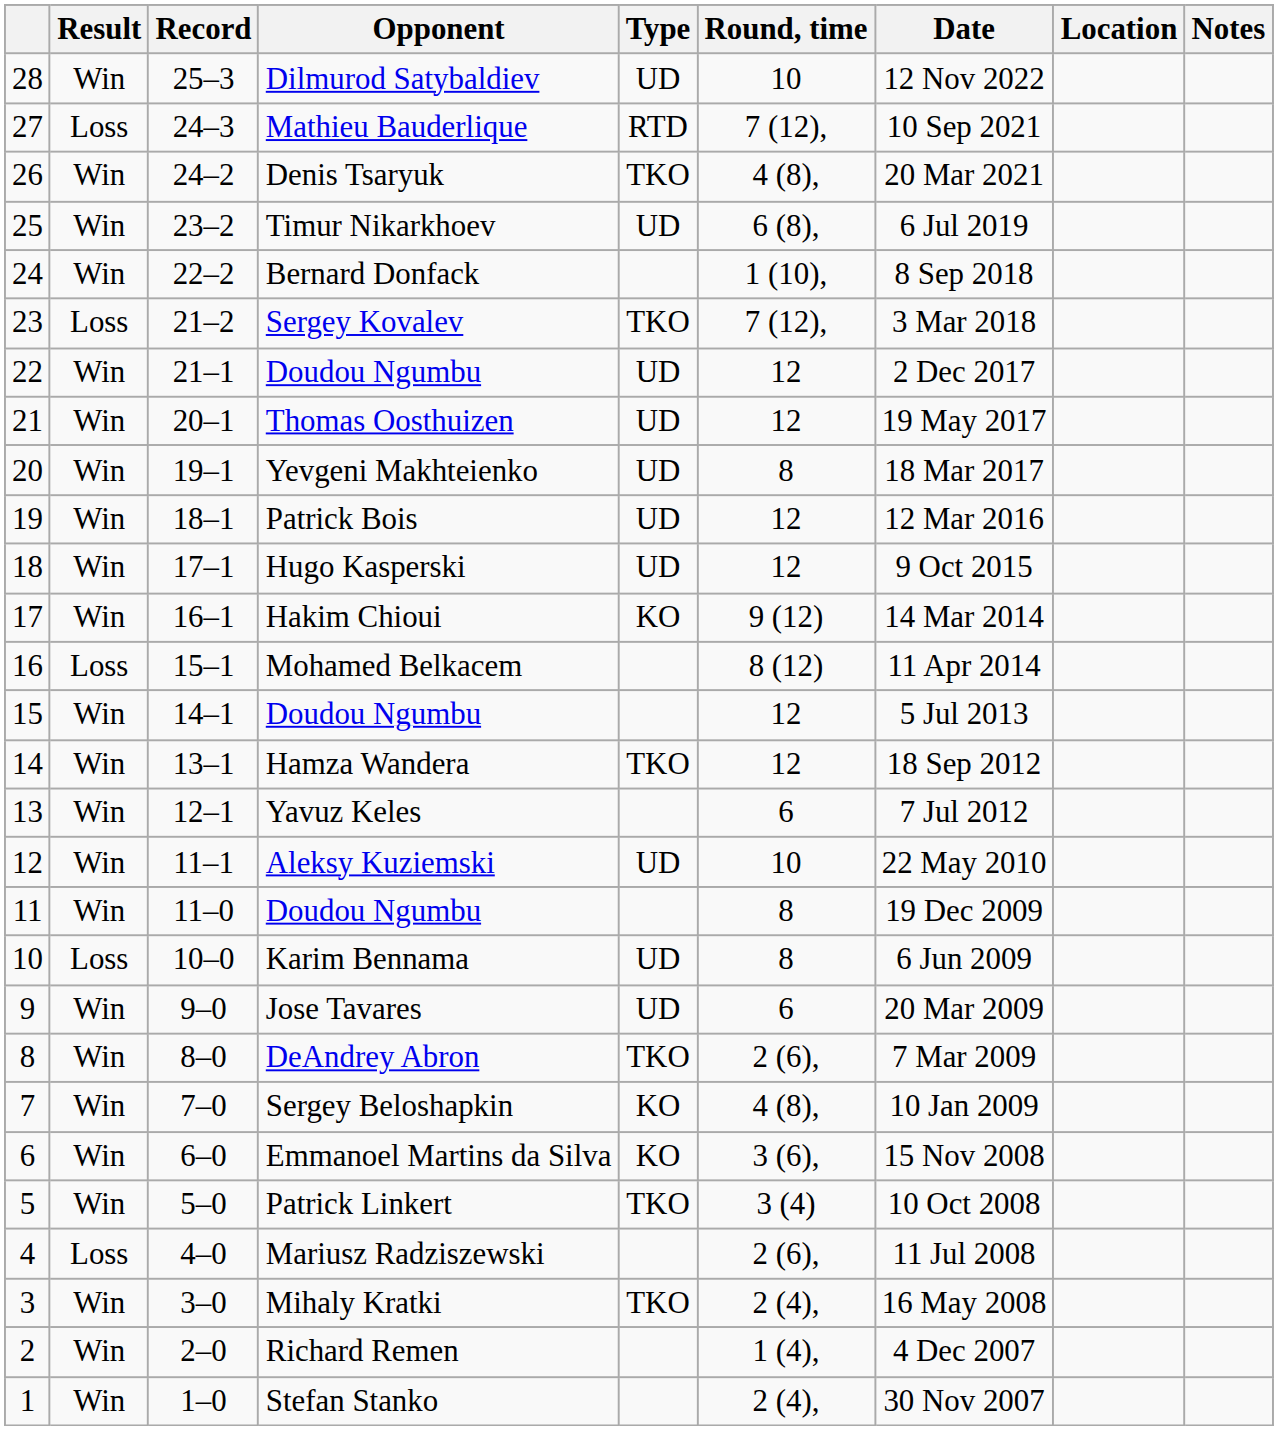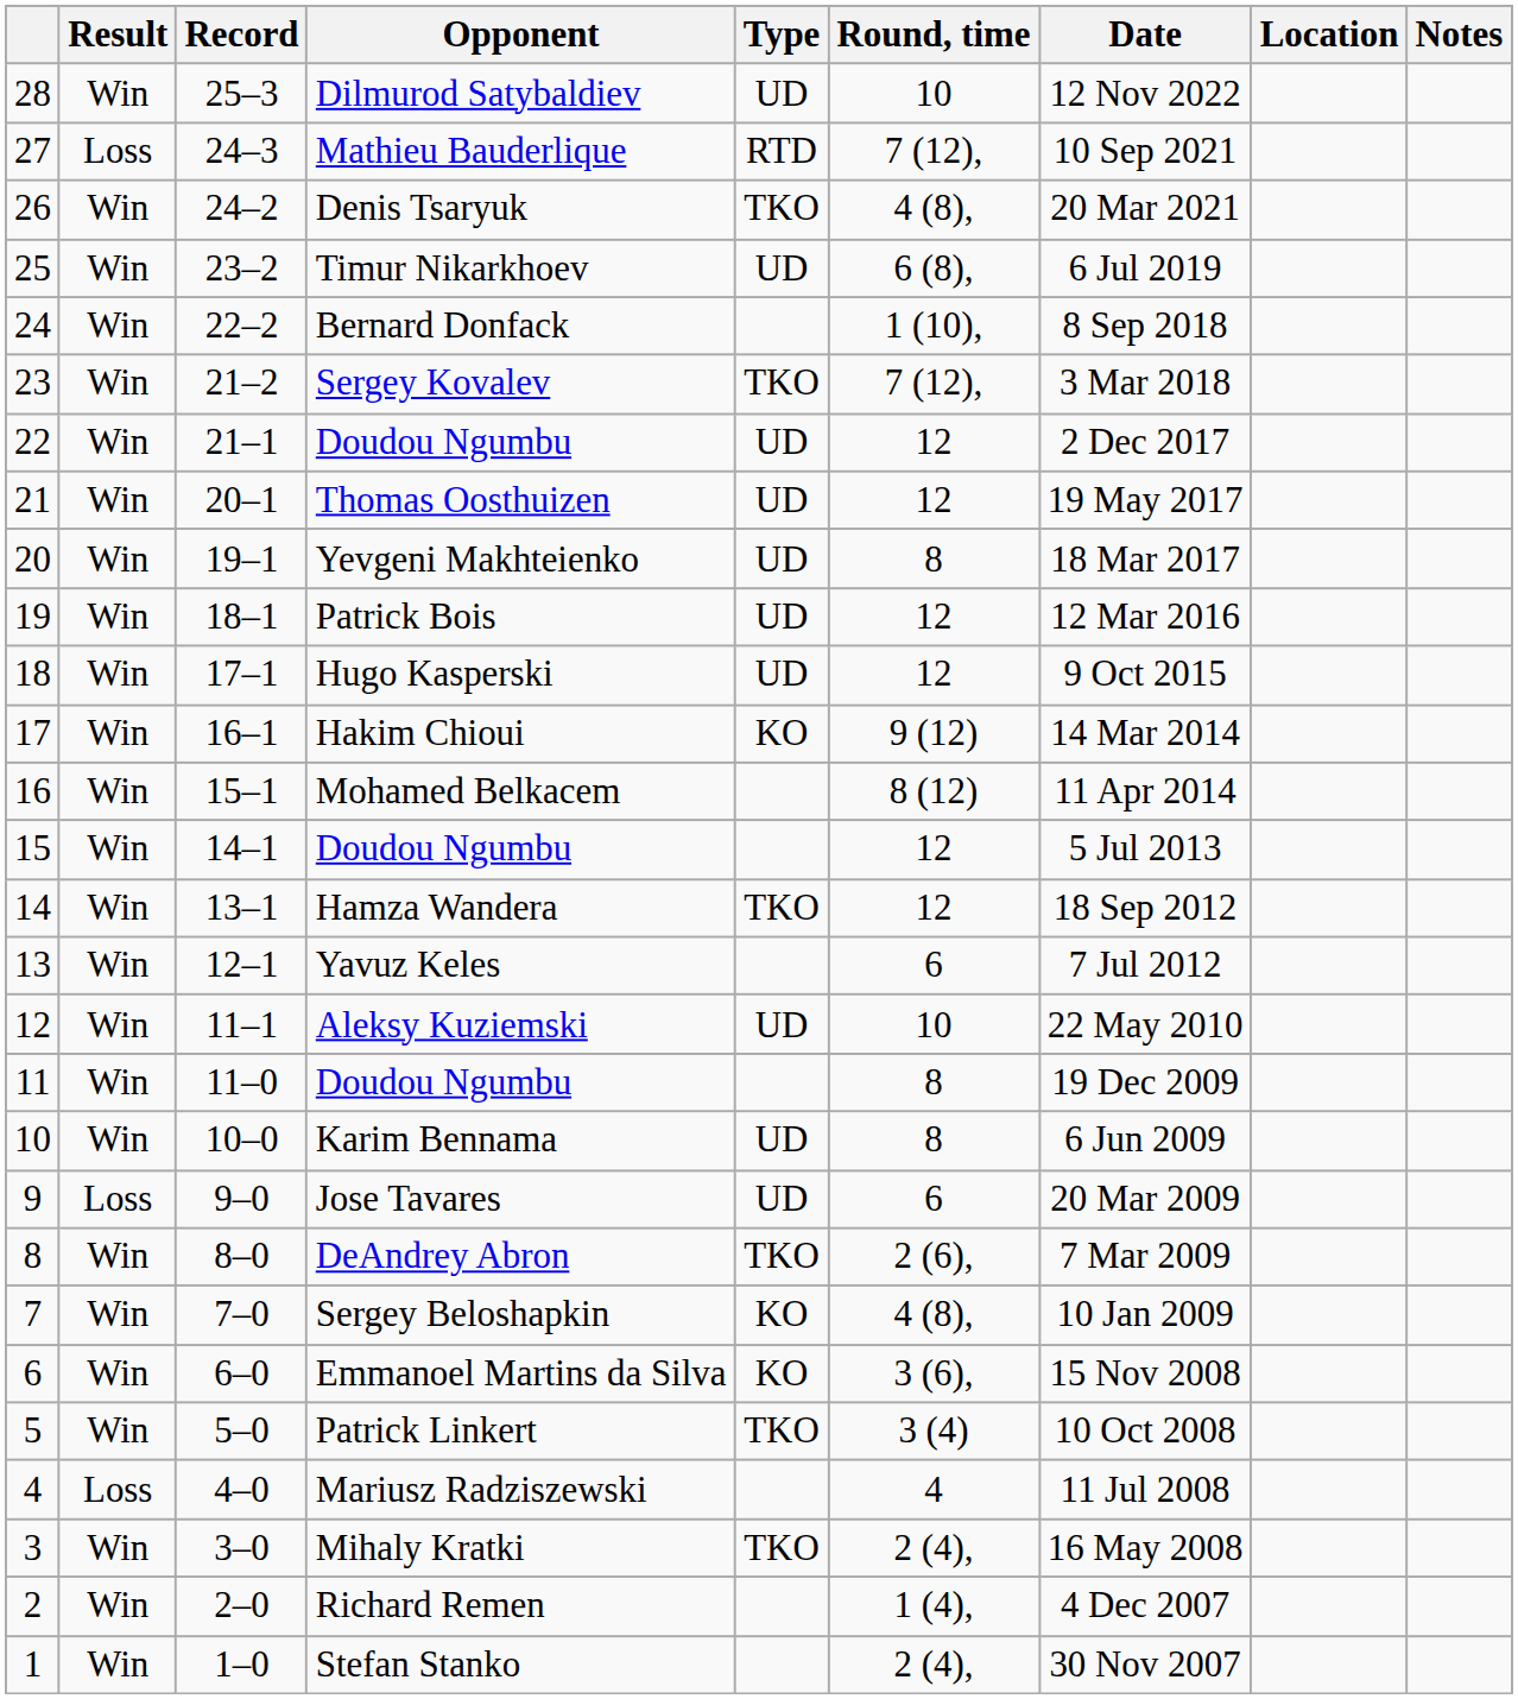Sergey Kovalev | Result: Loss -> Win
Mohamed Belkacem | Result: Loss -> Win
Karim Bennama | Result: Loss -> Win
Jose Tavares | Result: Win -> Loss
Mariusz Radziszewski | Round, time: 2 (6), -> 4
